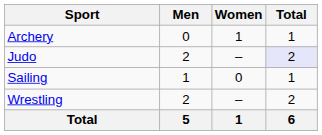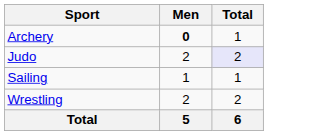- column: Women | 1 | – | 0 | – | 1
Archery | Men: normal -> bold
